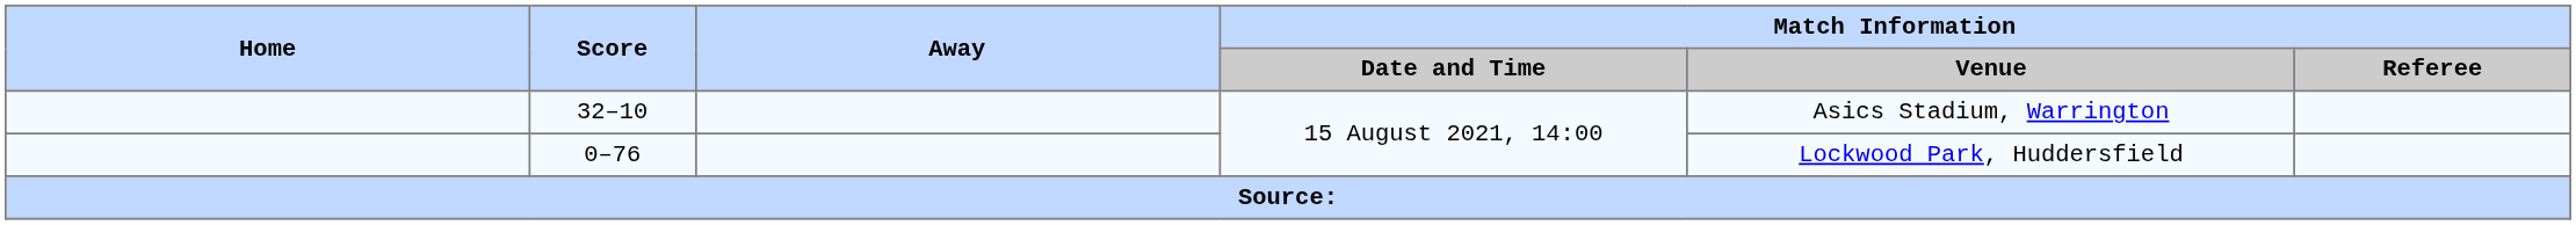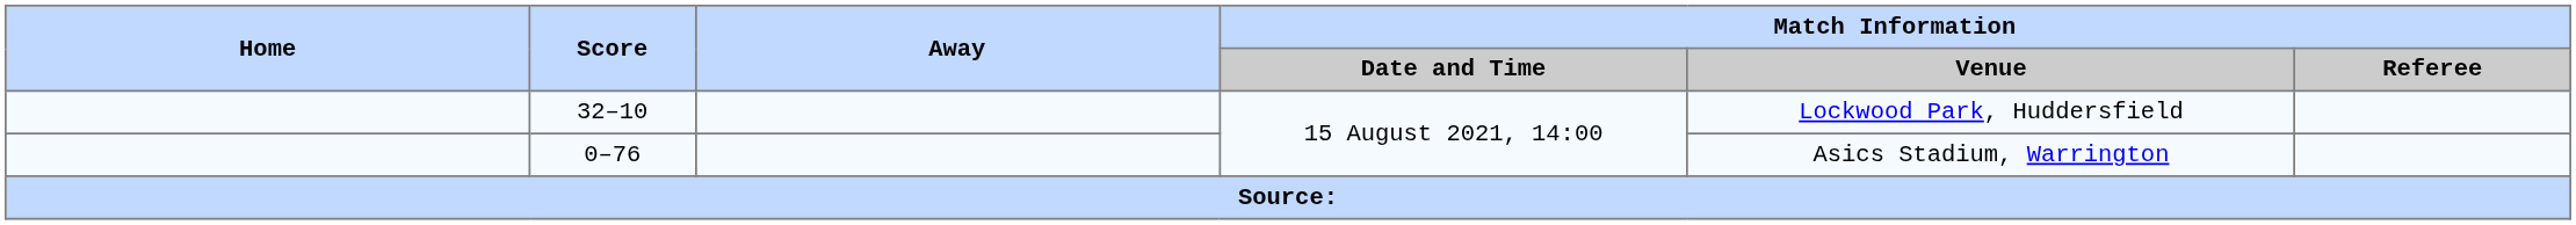32–10 | Match Information / Venue: Asics Stadium, Warrington -> Lockwood Park, Huddersfield
0–76 | Match Information / Venue: Lockwood Park, Huddersfield -> Asics Stadium, Warrington
